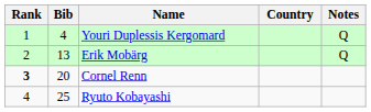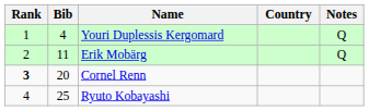Erik Mobärg | Bib: 13 -> 11
